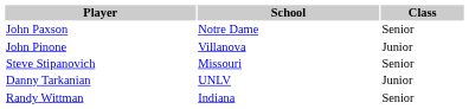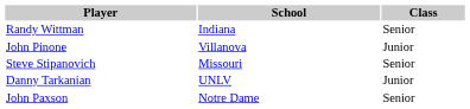rows swapped: John Paxson <-> Randy Wittman
